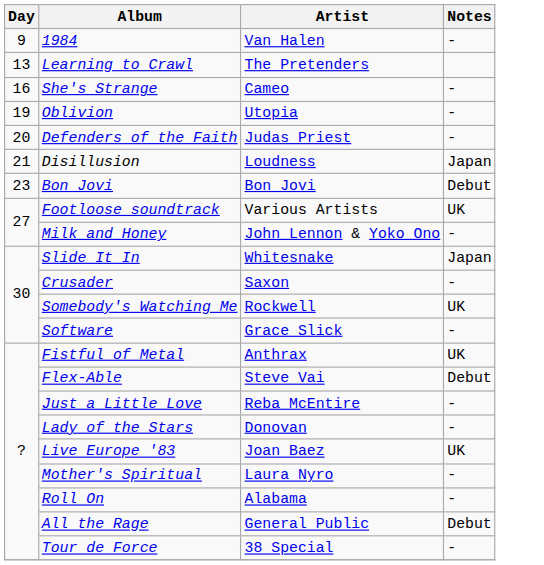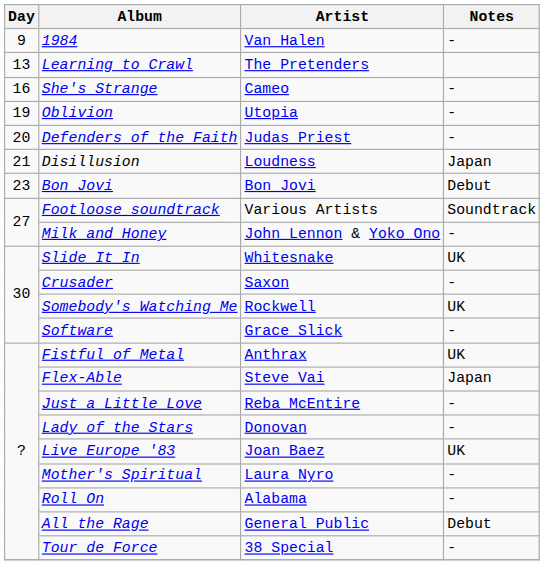Footloose soundtrack | Notes: UK -> Soundtrack
Slide It In | Notes: Japan -> UK
Flex-Able | Notes: Debut -> Japan
